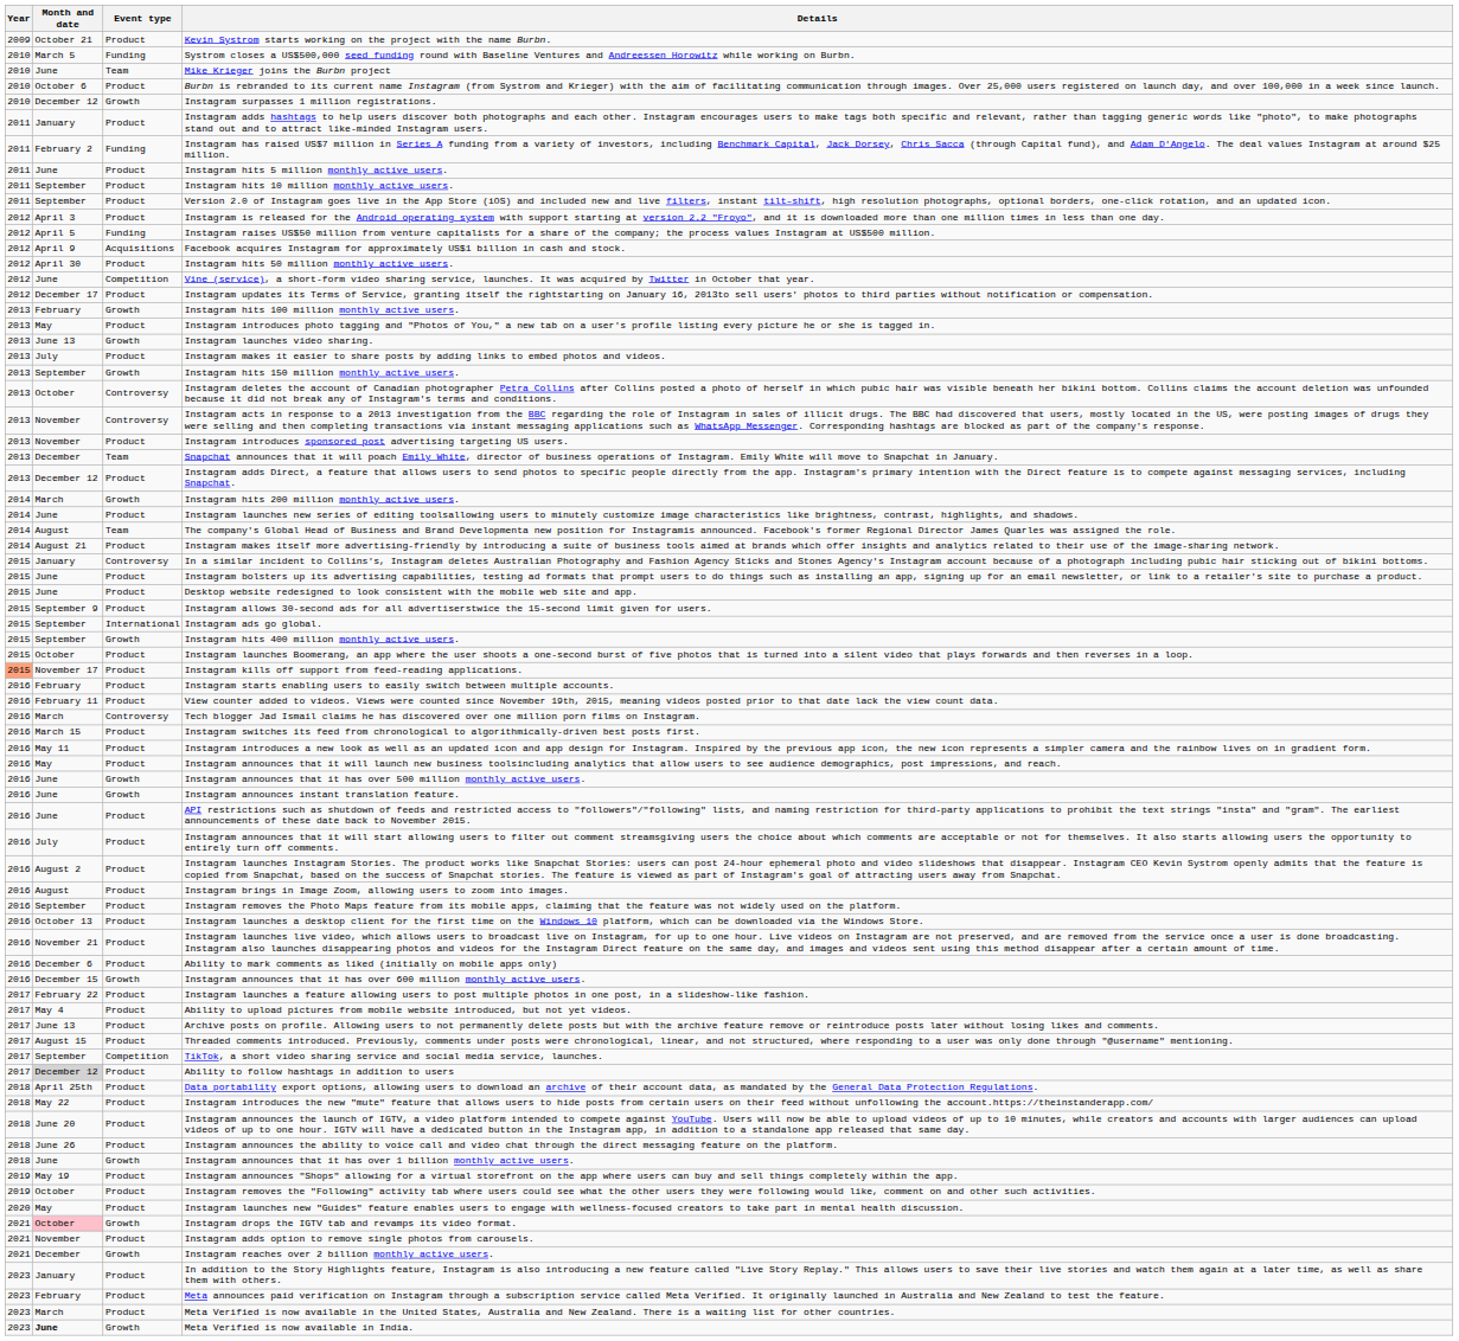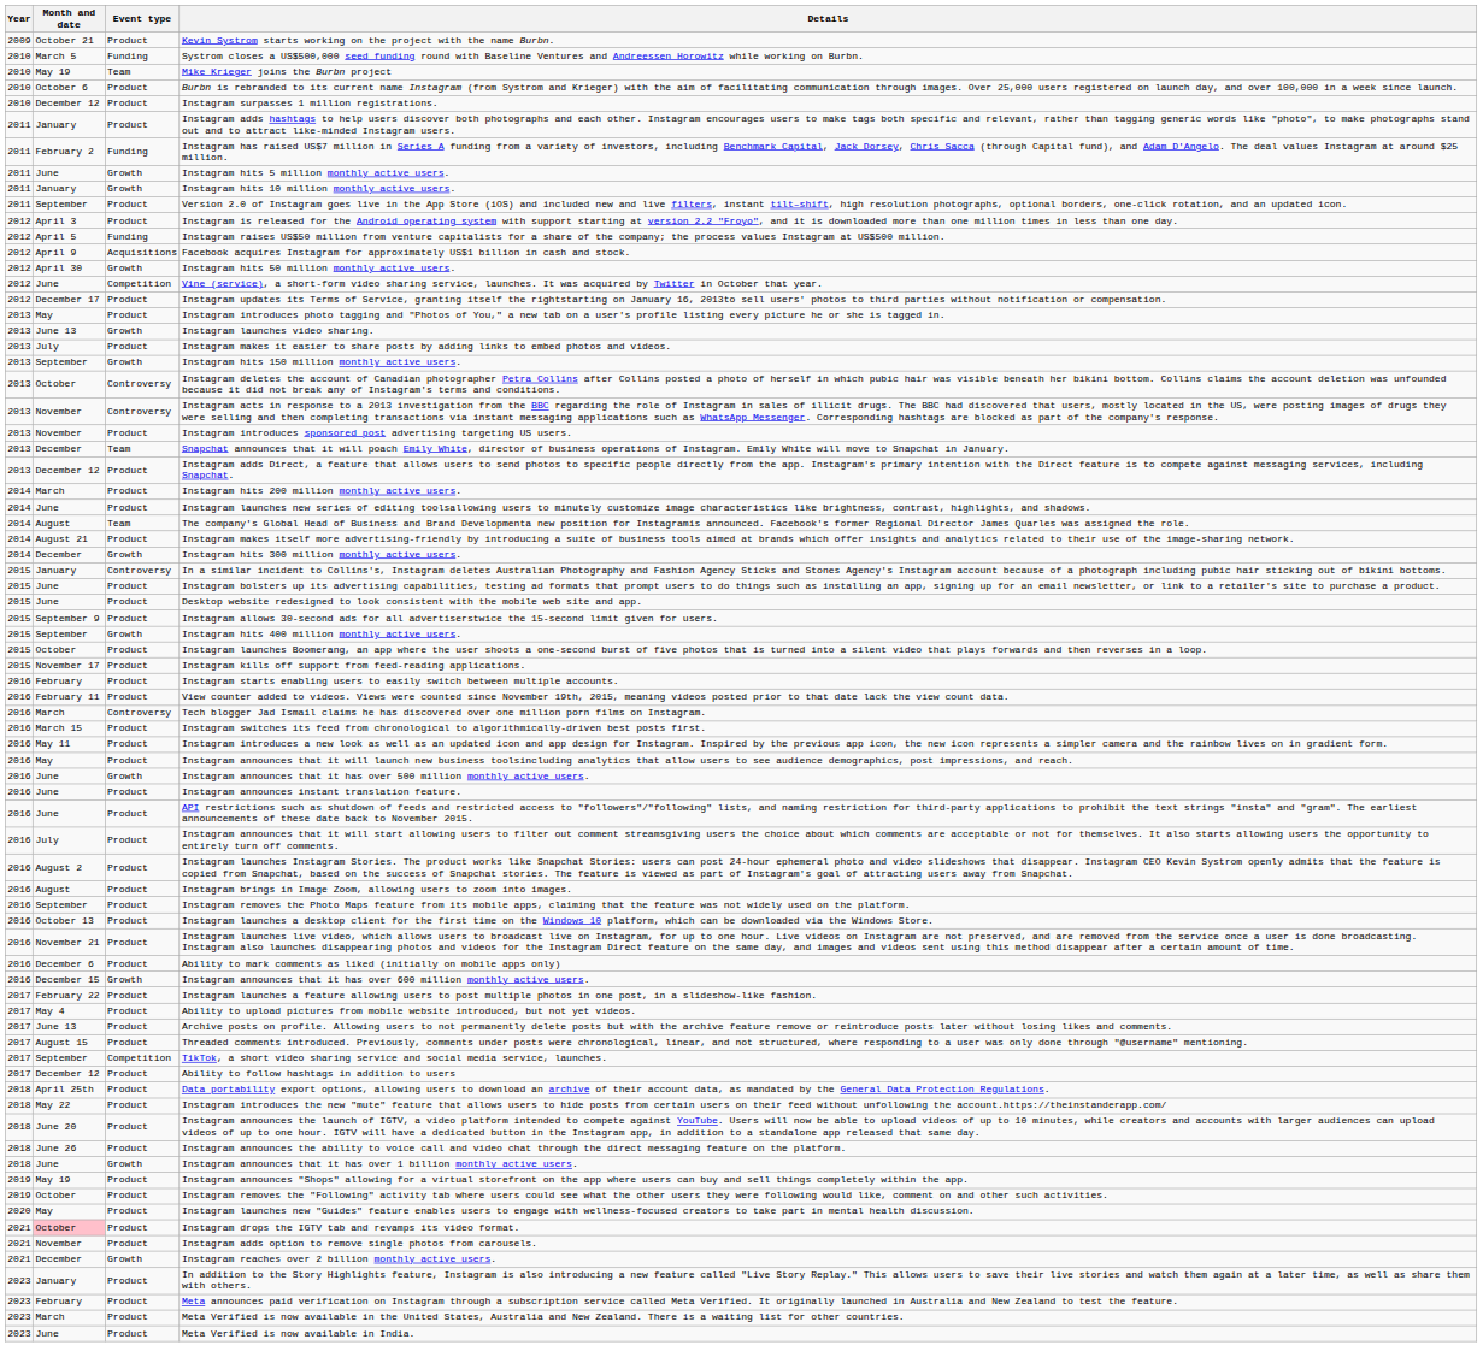Mike Krieger joins the Burbn project | Month and date: June -> May 19
Instagram surpasses 1 million registrations. | Event type: Growth -> Product
Instagram hits 5 million monthly active users. | Event type: Product -> Growth
Instagram hits 10 million monthly active users. | Month and date: September -> January
Instagram hits 10 million monthly active users. | Event type: Product -> Growth
Instagram hits 50 million monthly active users. | Event type: Product -> Growth
- row: 2013 | February | Growth | Instagram hits 100 million monthly active users.
Instagram hits 200 million monthly active users. | Event type: Growth -> Product
+ row: 2014 | December | Growth | Instagram hits 300 million monthly active users.
- row: 2015 | September | International | Instagram ads go global.
Instagram kills off support from feed-reading applications. | Year: lightsalmon background -> no background
Instagram announces instant translation feature. | Event type: Growth -> Product
Ability to follow hashtags in addition to users | Month and date: lightgrey background -> no background
Instagram drops the IGTV tab and revamps its video format. | Event type: Growth -> Product
Meta Verified is now available in India. | Month and date: bold -> normal
Meta Verified is now available in India. | Event type: Growth -> Product
